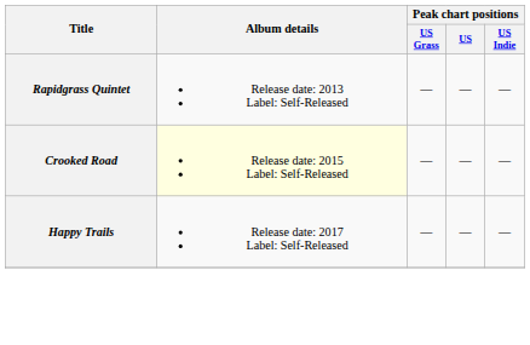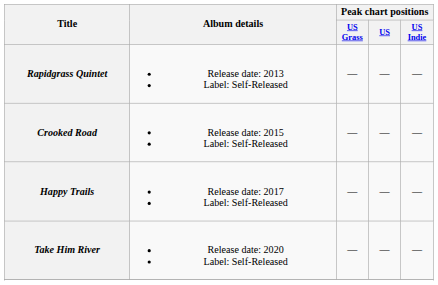Crooked Road | Album details: lightyellow background -> no background
+ row: Take Him River | Release date: 2020 Label: Self-Released | — | — | —
